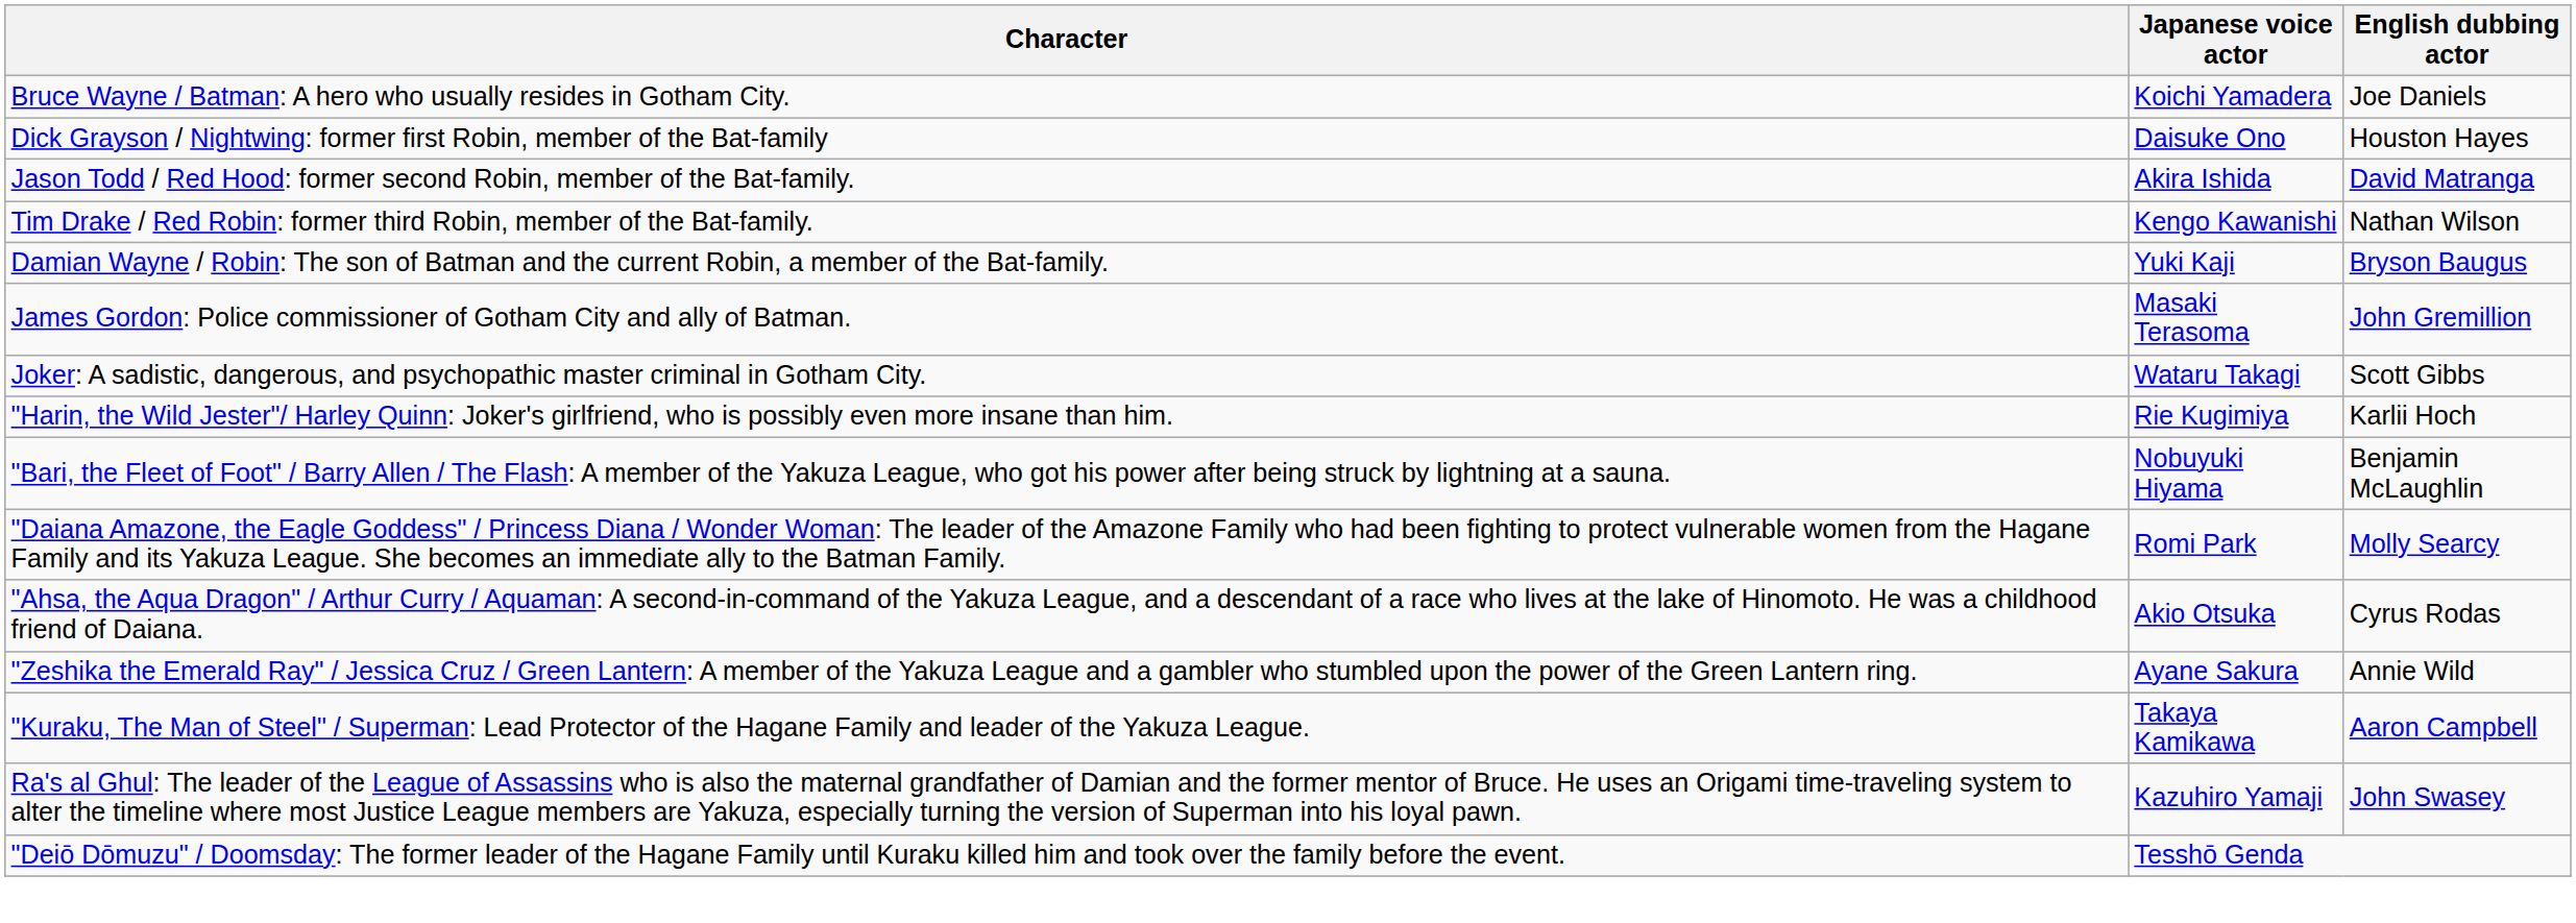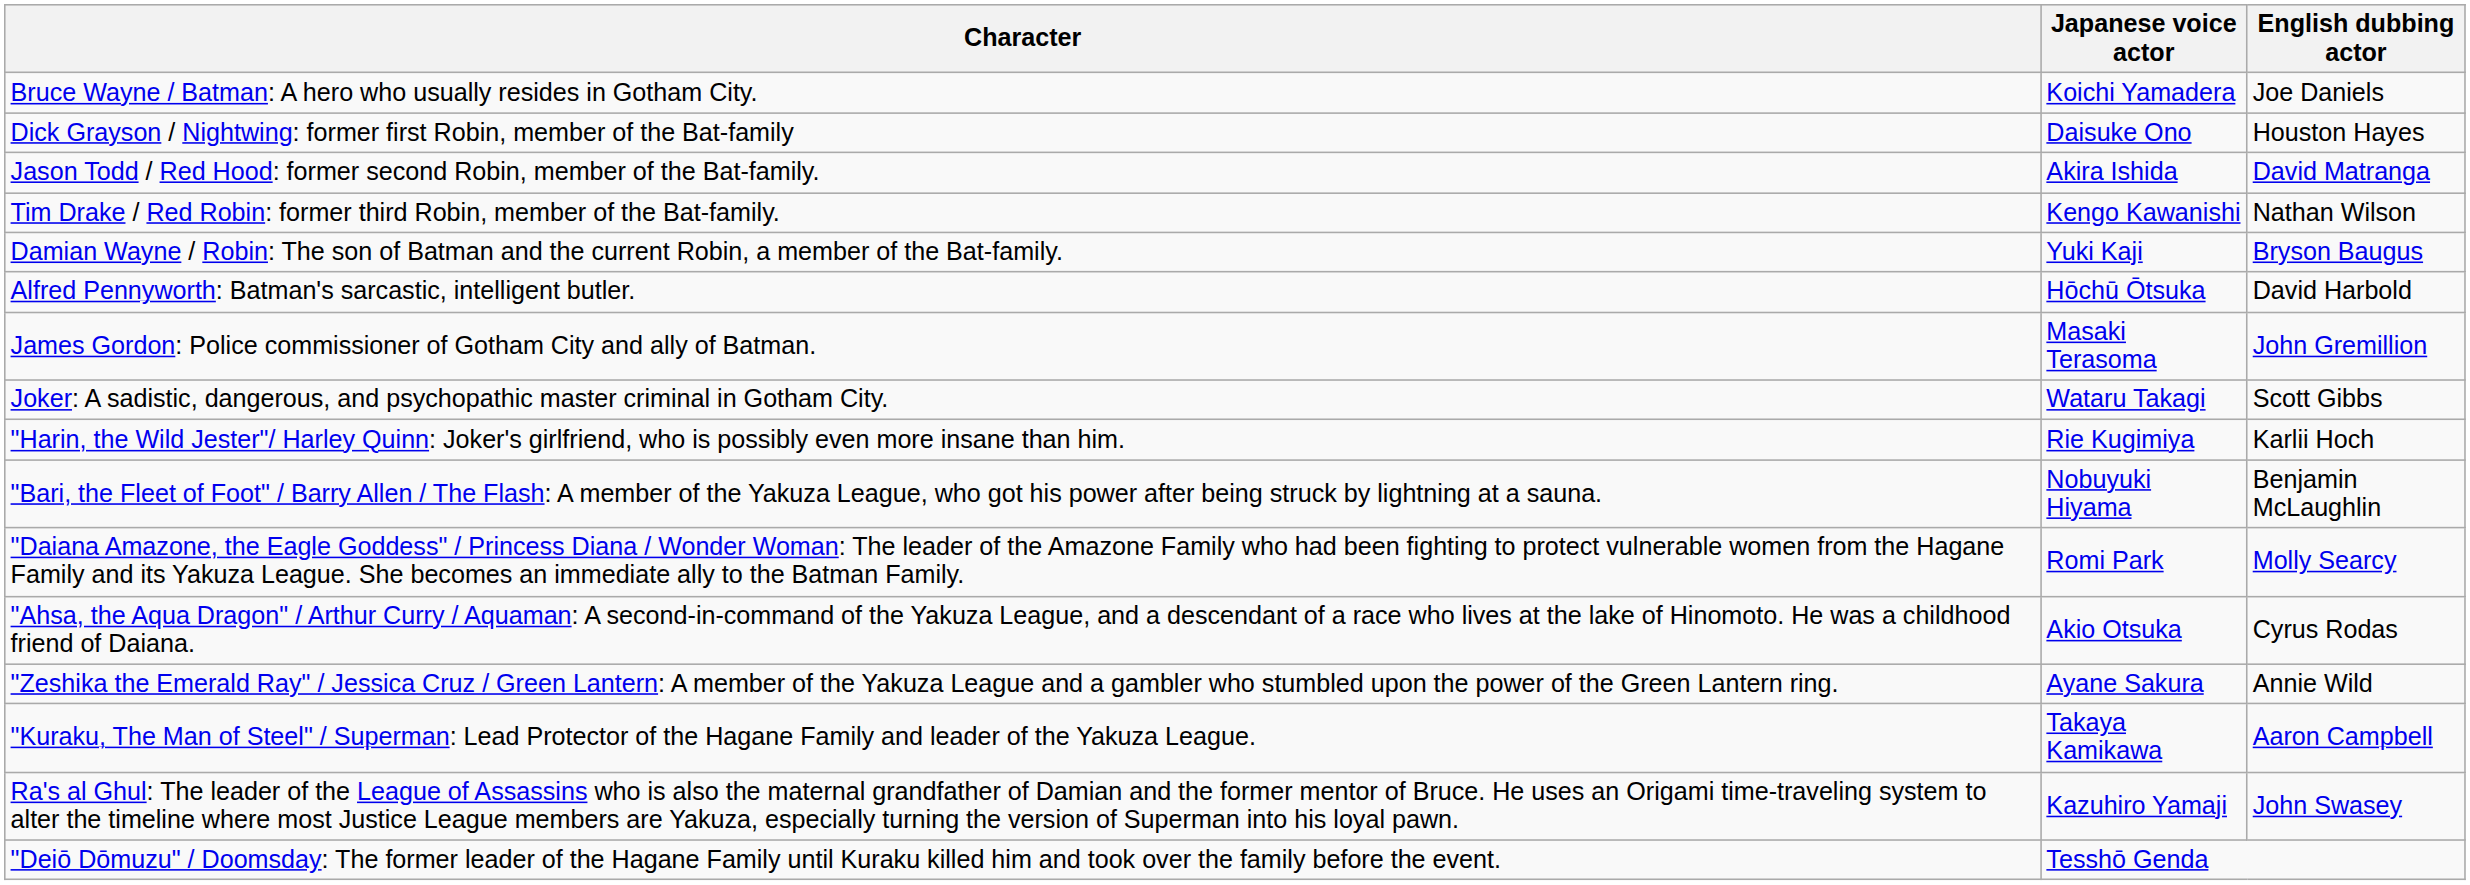+ row: Alfred Pennyworth: Batman's sarcastic, intelligent butler. | Hōchū Ōtsuka | David Harbold
